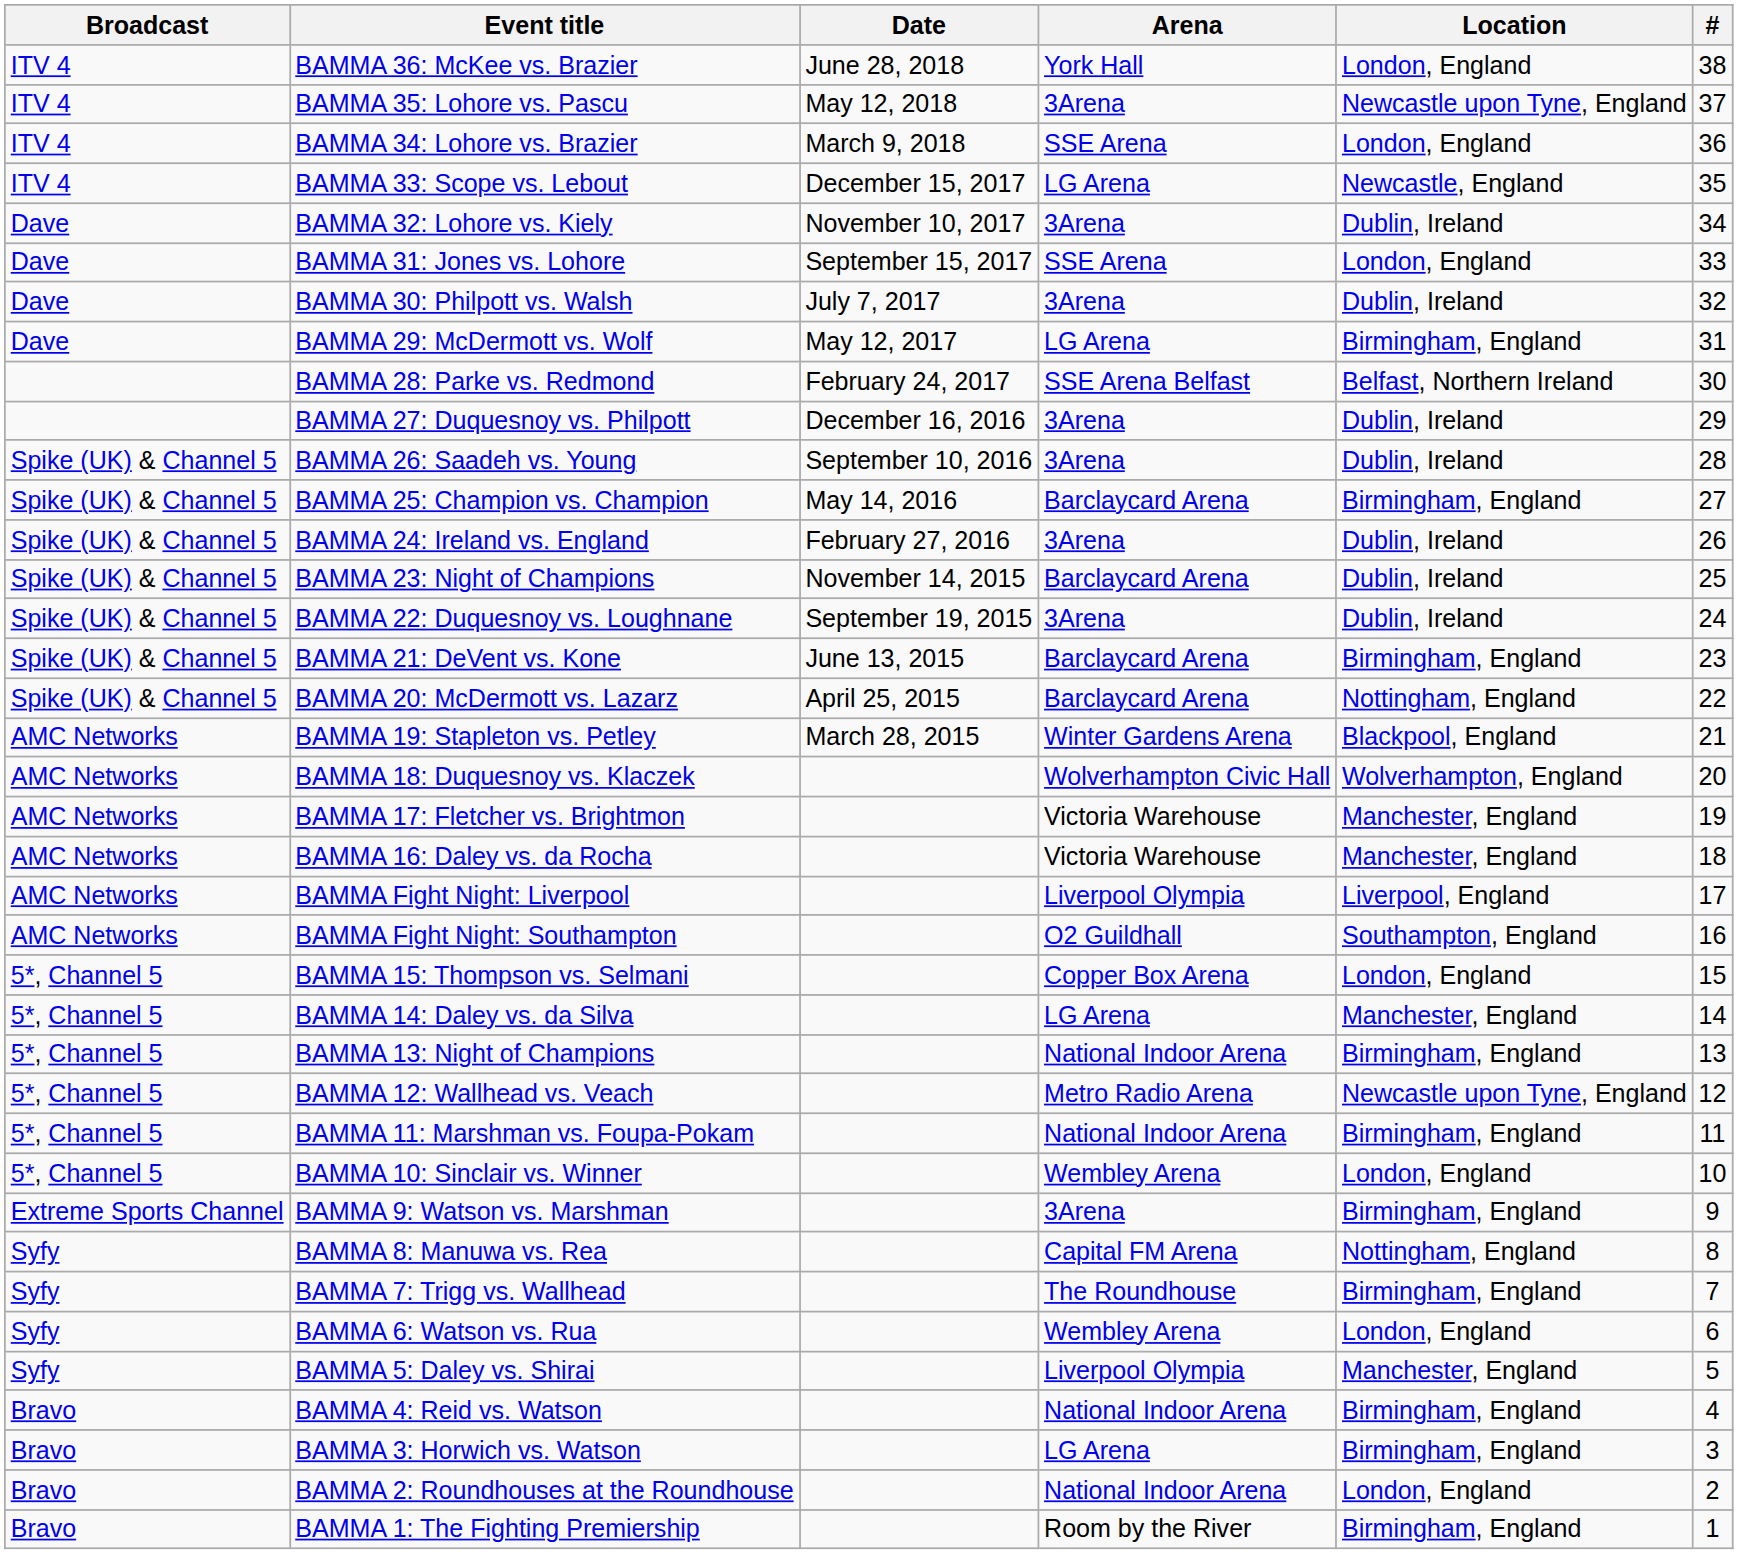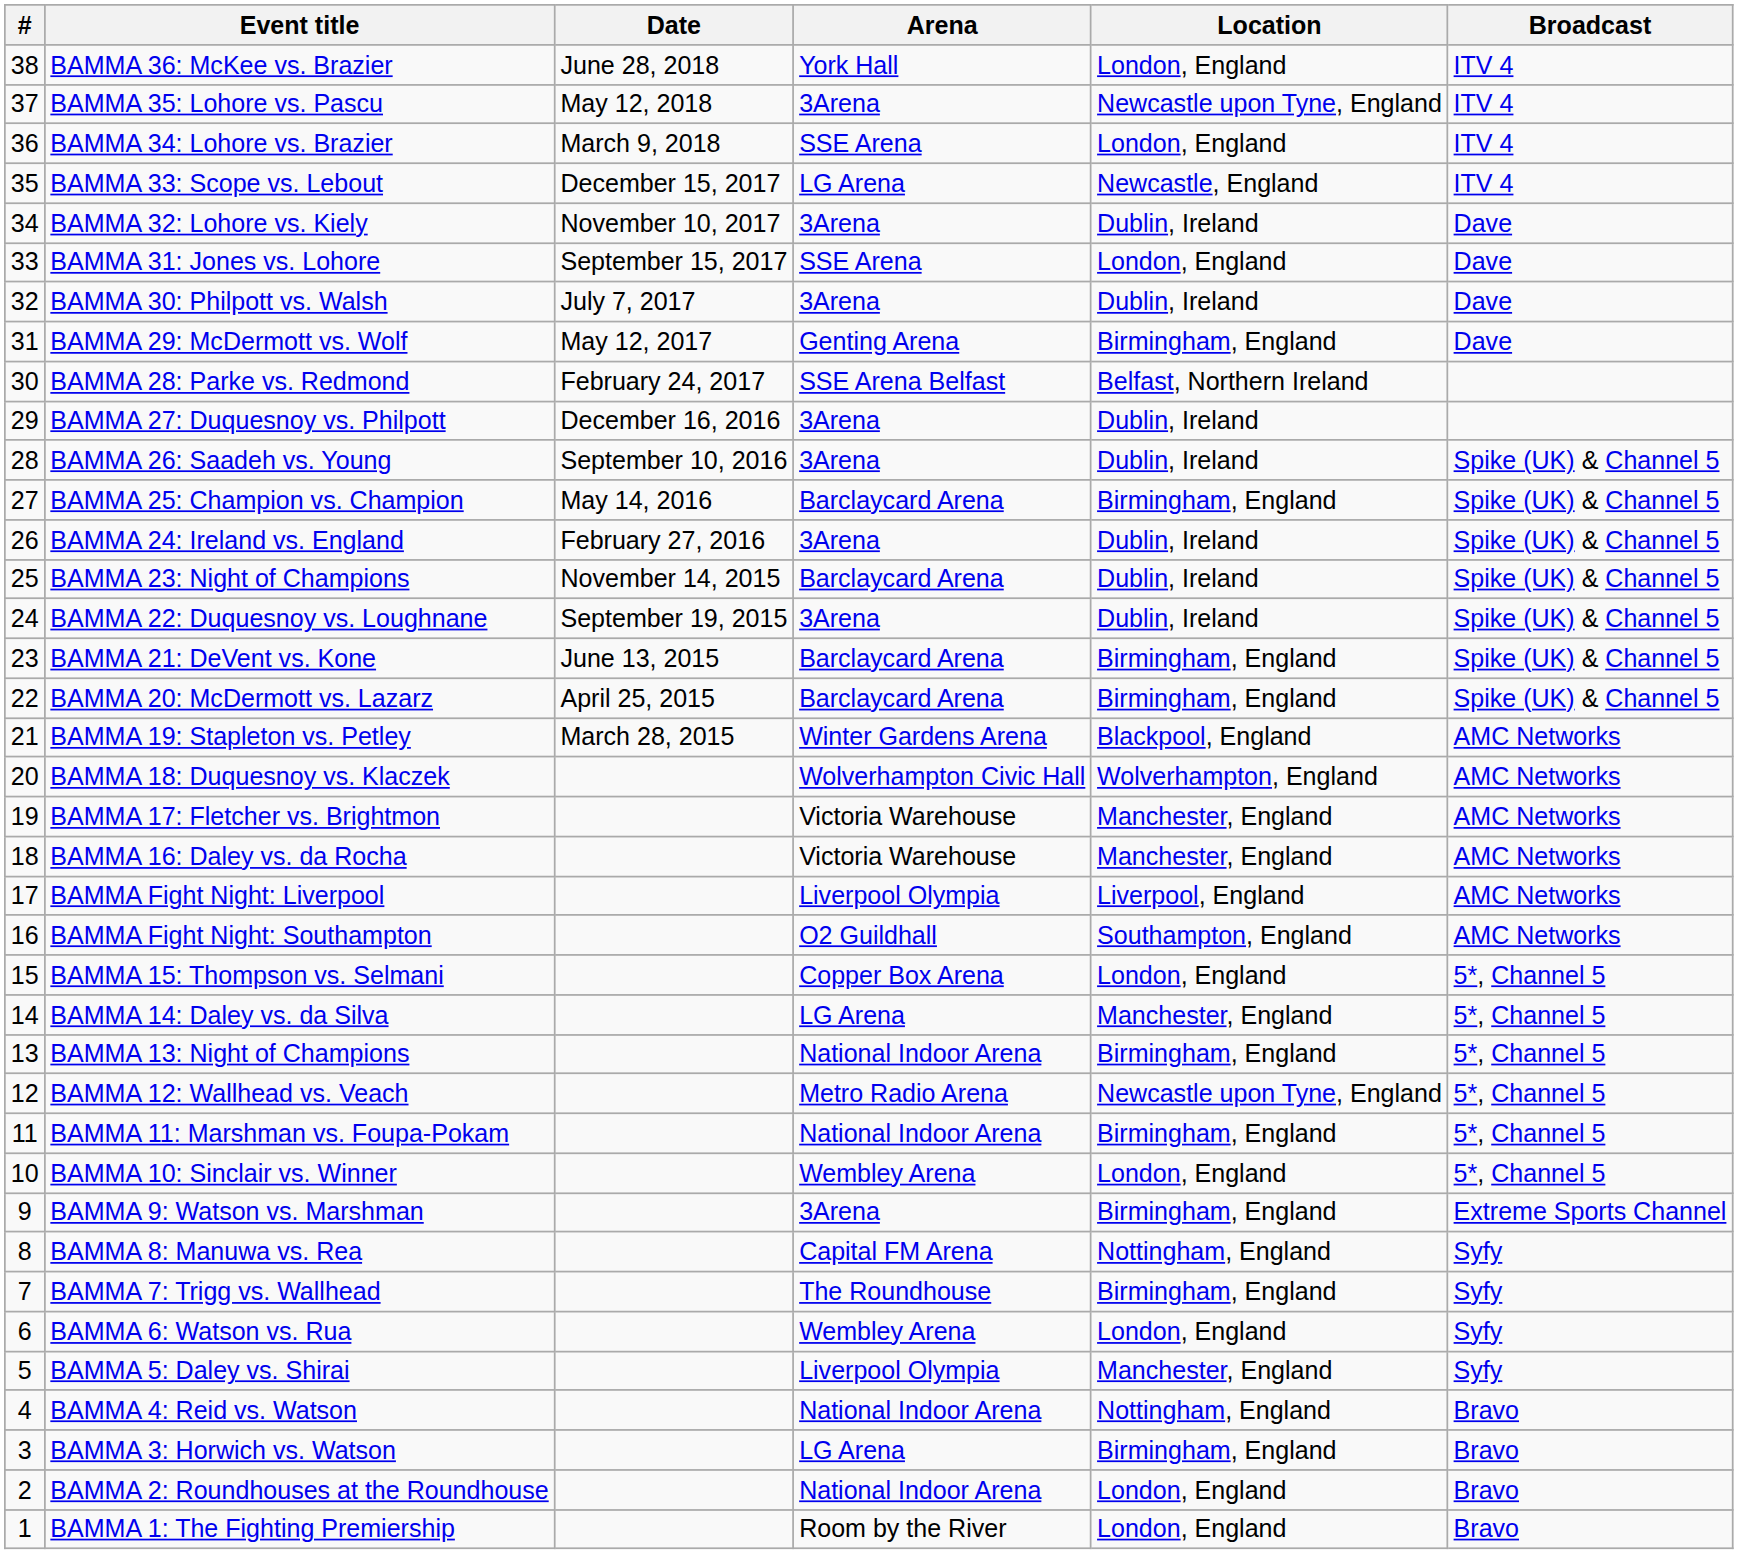columns swapped: # <-> Broadcast
BAMMA 29: McDermott vs. Wolf | Arena: LG Arena -> Genting Arena
BAMMA 20: McDermott vs. Lazarz | Location: Nottingham, England -> Birmingham, England
BAMMA 4: Reid vs. Watson | Location: Birmingham, England -> Nottingham, England
BAMMA 1: The Fighting Premiership | Location: Birmingham, England -> London, England
